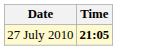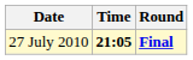+ column: Round | Final
